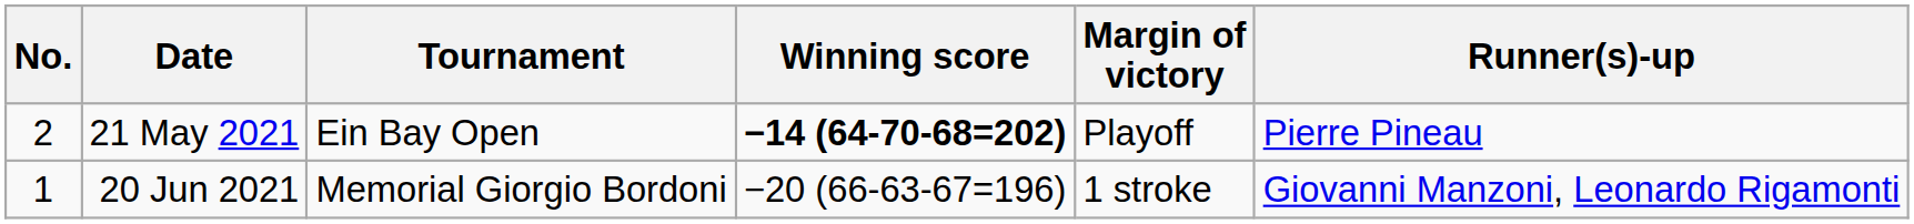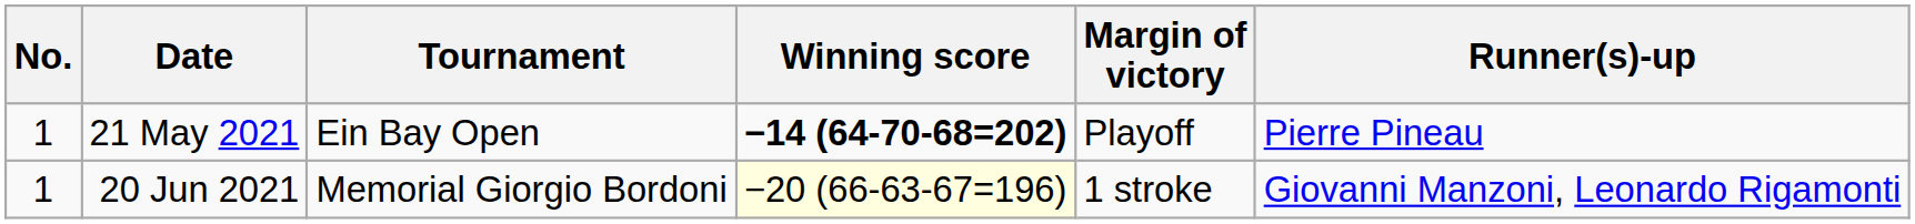21 May 2021 | No.: 2 -> 1
20 Jun 2021 | Winning score: no background -> lightyellow background
